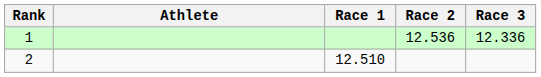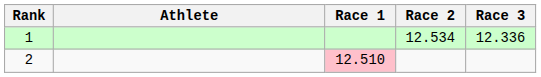1 | Race 2: 12.536 -> 12.534
2 | Race 1: no background -> pink background
